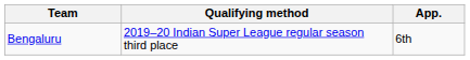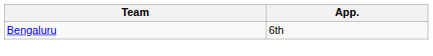- column: Qualifying method | 2019–20 Indian Super League regular season third place
